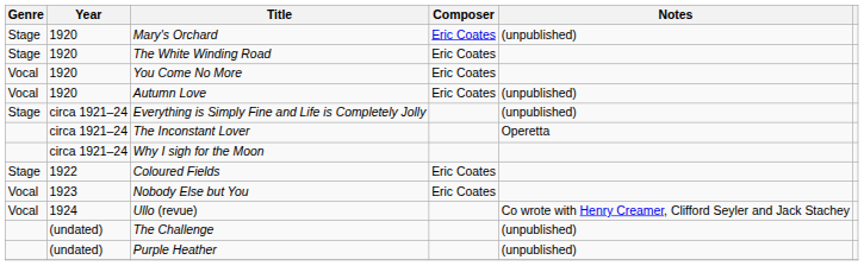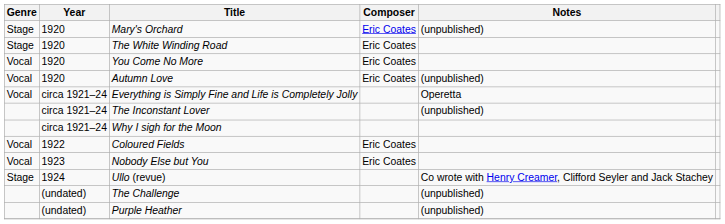Everything is Simply Fine and Life is Completely Jolly | Genre: Stage -> Vocal
Everything is Simply Fine and Life is Completely Jolly | Notes: (unpublished) -> Operetta
The Inconstant Lover | Notes: Operetta -> (unpublished)
Coloured Fields | Genre: Stage -> Vocal
Ullo (revue) | Genre: Vocal -> Stage
